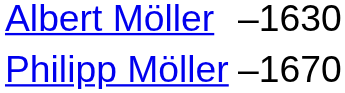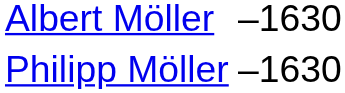Philipp Möller | column 2: –1670 -> –1630
